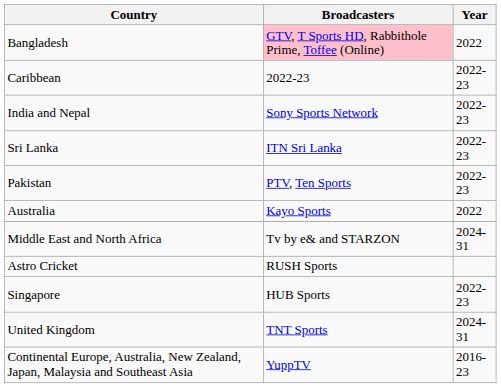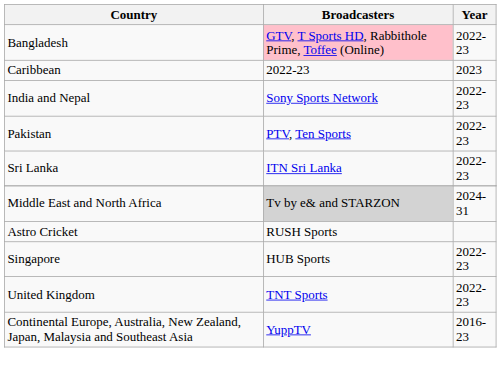Bangladesh | Year: 2022 -> 2022-23
Caribbean | Year: 2022-23 -> 2023
rows swapped: Sri Lanka <-> Pakistan
- row: Australia | Kayo Sports | 2022
Middle East and North Africa | Broadcasters: no background -> lightgrey background
United Kingdom | Year: 2024-31 -> 2022-23
